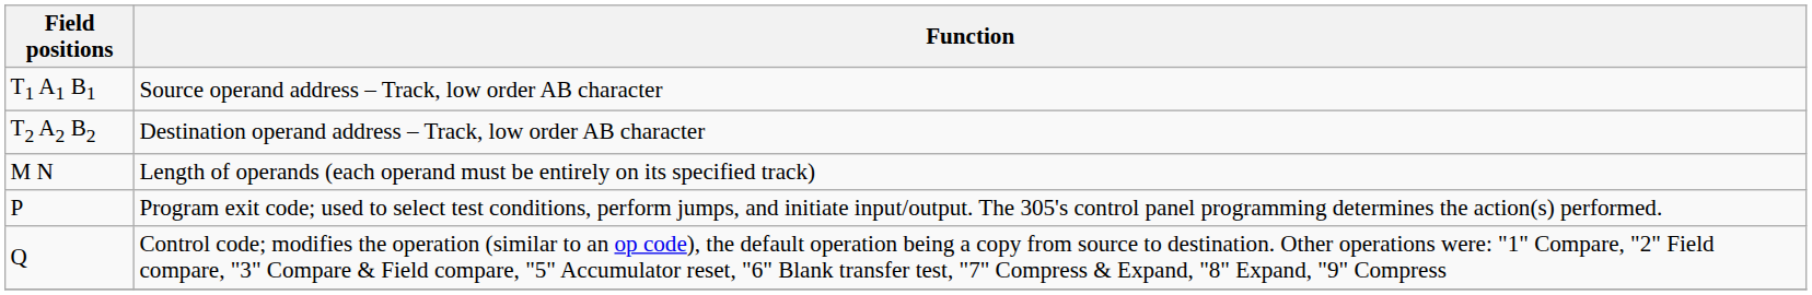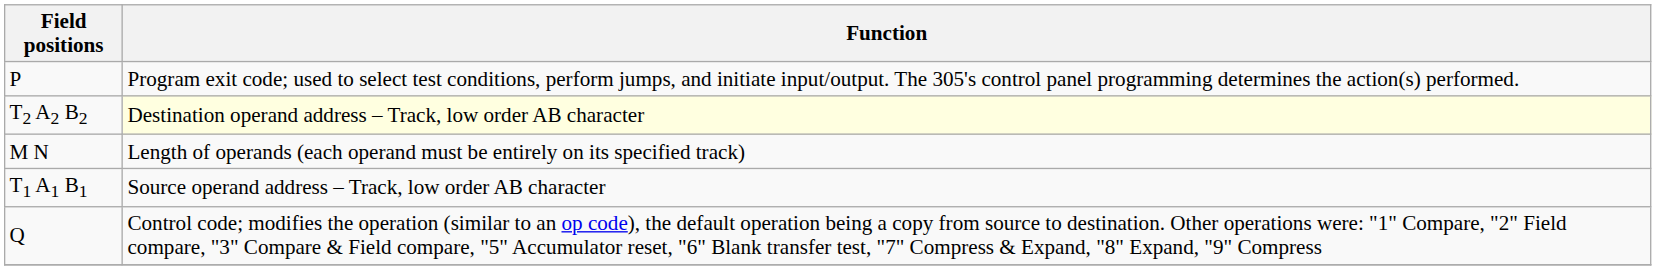rows swapped: T1 A1 B1 <-> P
T2 A2 B2 | Function: no background -> lightyellow background
